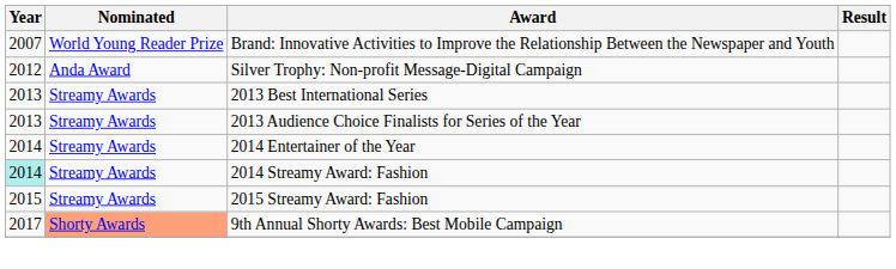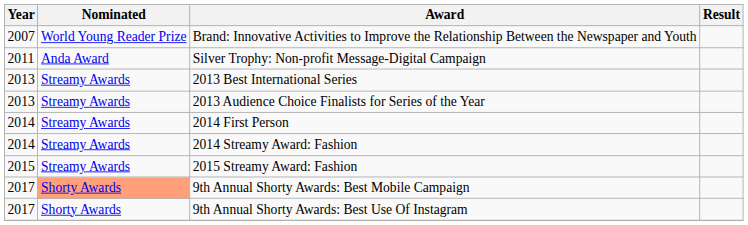Silver Trophy: Non-profit Message-Digital Campaign | Year: 2012 -> 2011
+ row: 2014 | Streamy Awards | 2014 First Person
- row: 2014 | Streamy Awards | 2014 Entertainer of the Year
2014 Streamy Award: Fashion | Year: paleturquoise background -> no background
+ row: 2017 | Shorty Awards | 9th Annual Shorty Awards: Best Use Of Instagram
